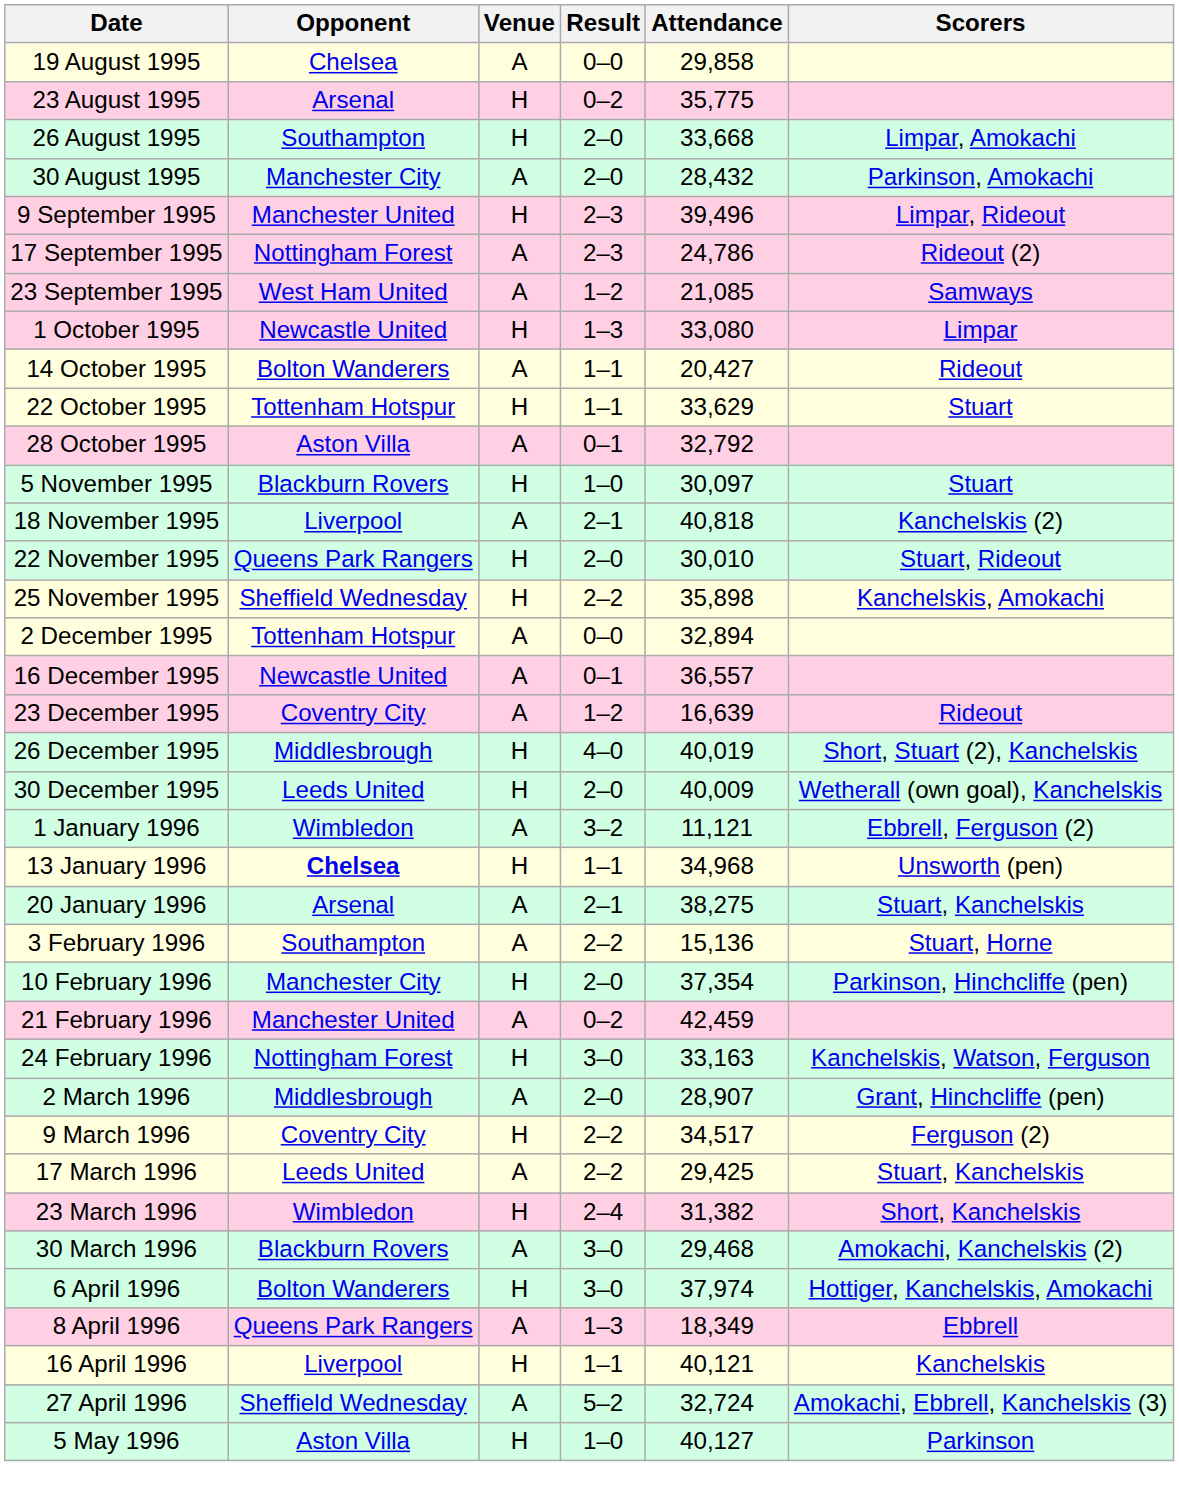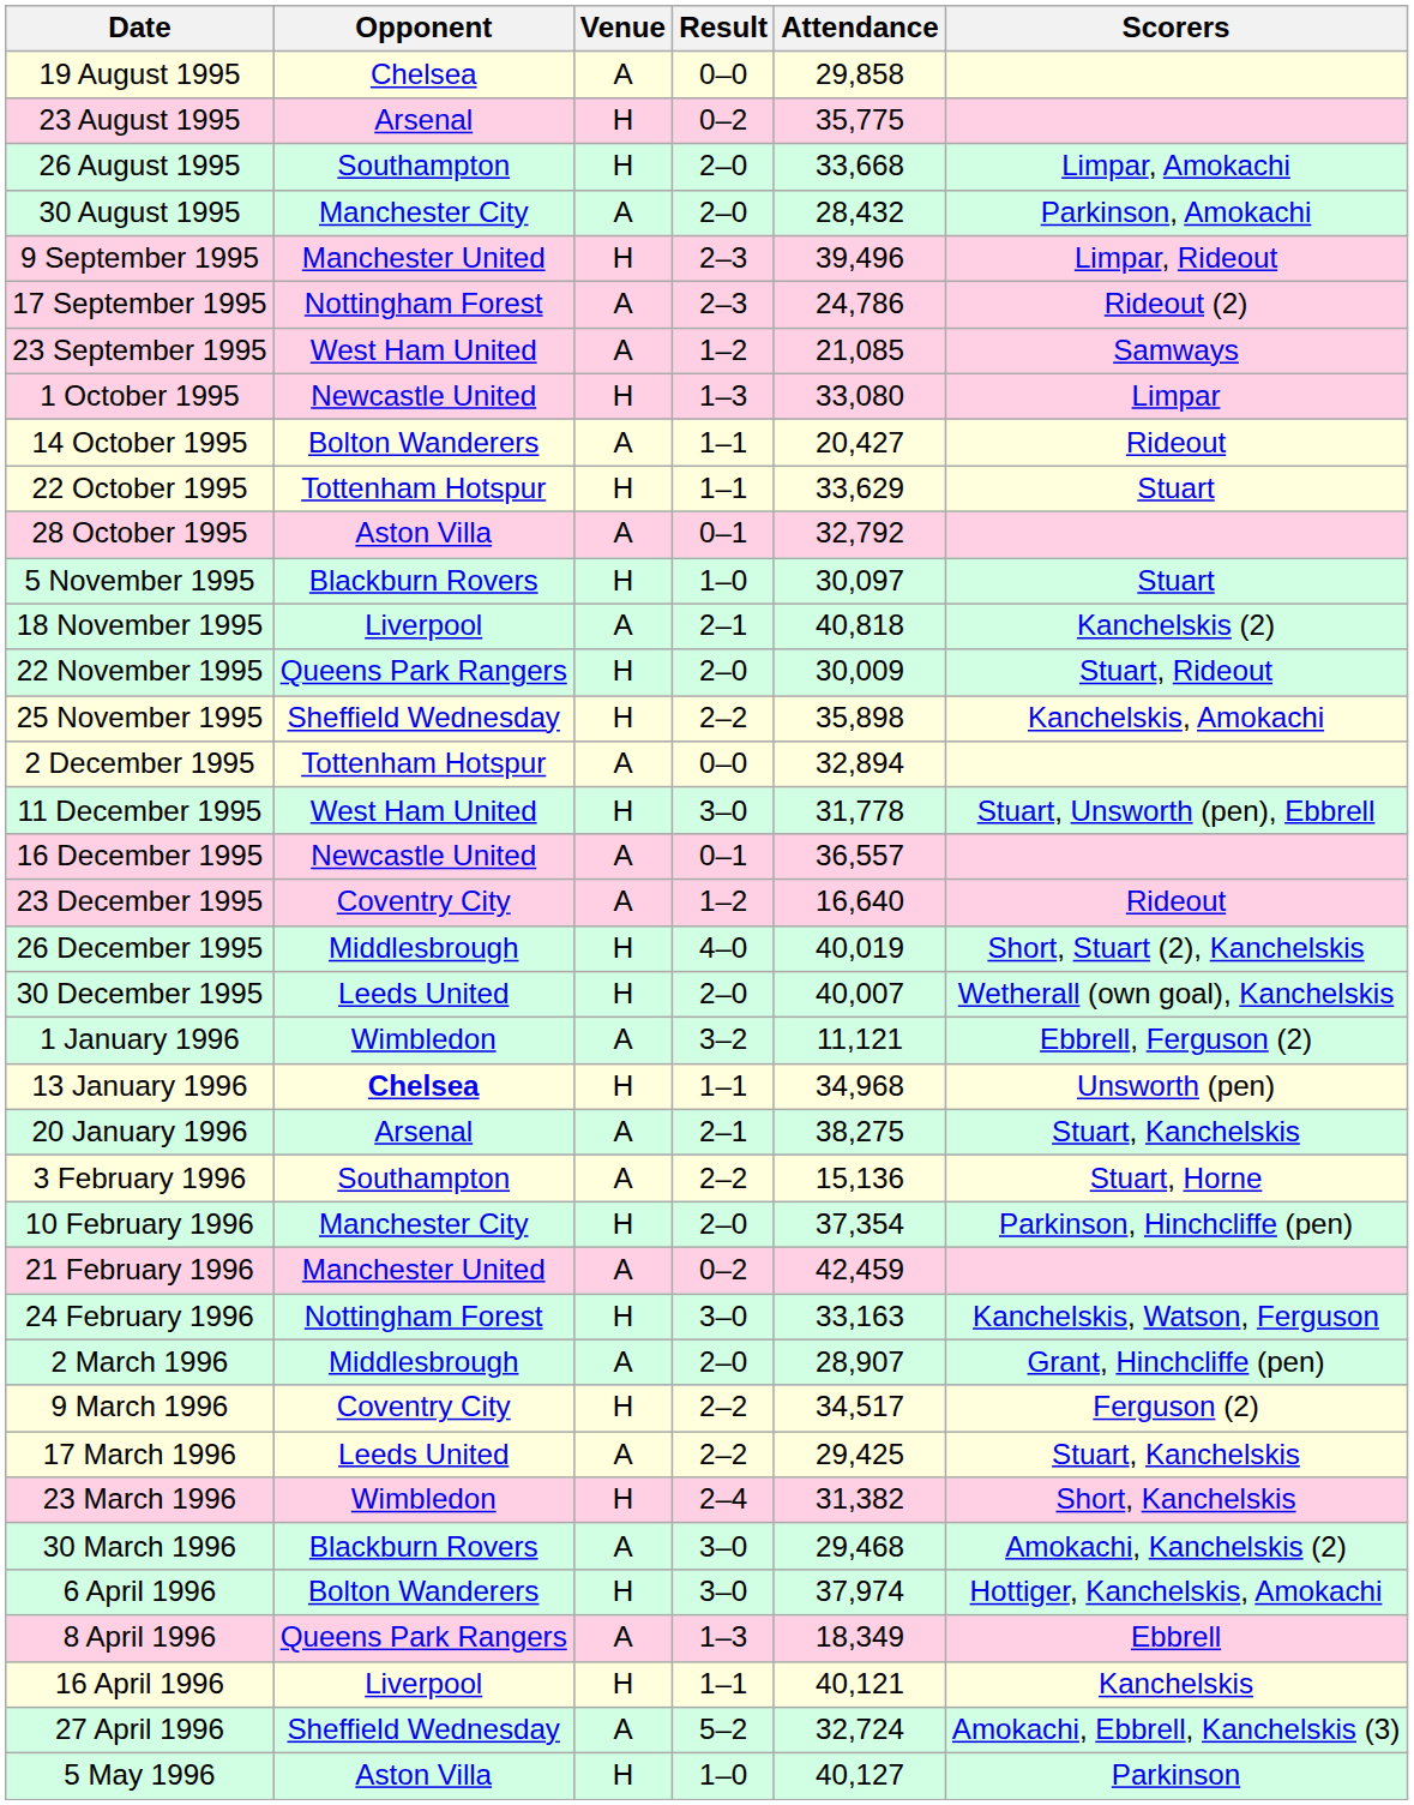22 November 1995 | Attendance: 30,010 -> 30,009
+ row: 11 December 1995 | West Ham United | H | 3–0 | 31,778 | Stuart, Unsworth (pen), Ebbrell
23 December 1995 | Attendance: 16,639 -> 16,640
30 December 1995 | Attendance: 40,009 -> 40,007
